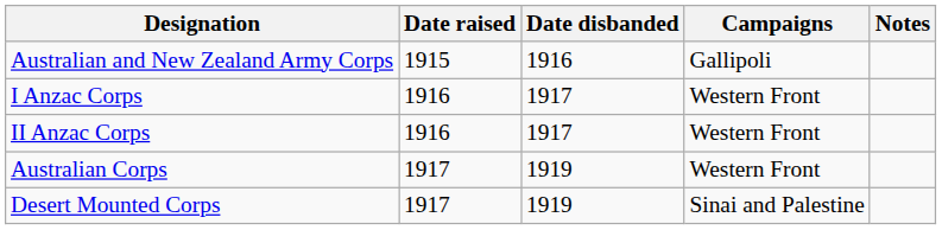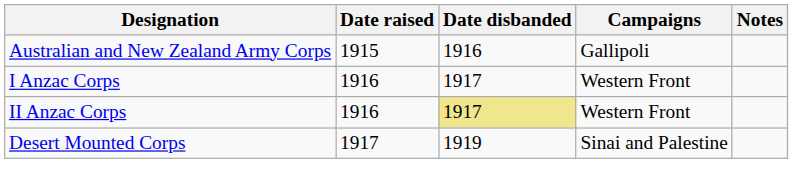II Anzac Corps | Date disbanded: no background -> khaki background
- row: Australian Corps | 1917 | 1919 | Western Front
